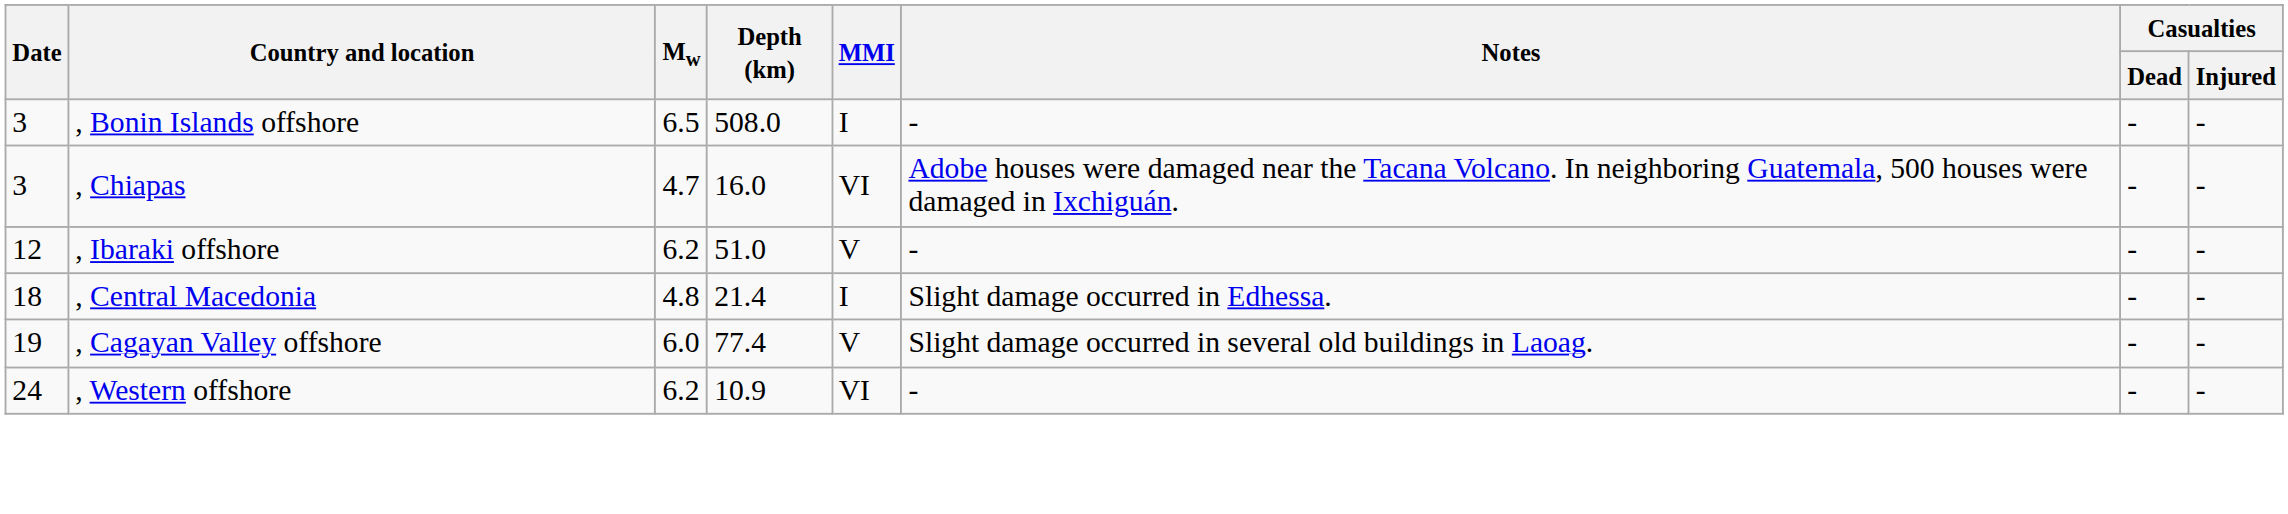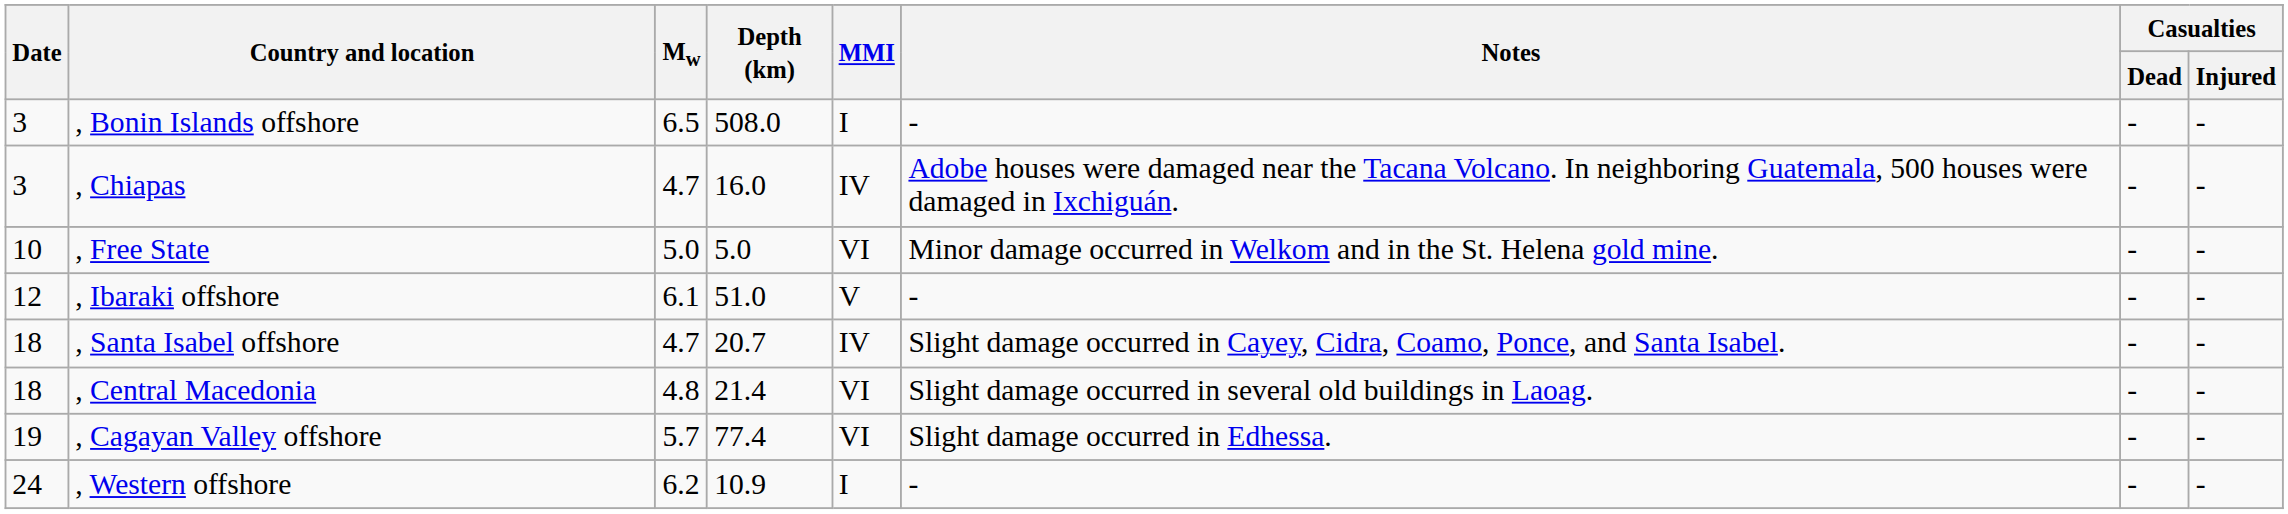, Chiapas | MMI: VI -> IV
+ row: 10 | , Free State | 5.0 | 5.0 | VI | Minor damage occurred in Welkom and in the St. Helena gold mine. | - | -
, Ibaraki offshore | Mw: 6.2 -> 6.1
+ row: 18 | , Santa Isabel offshore | 4.7 | 20.7 | IV | Slight damage occurred in Cayey, Cidra, Coamo, Ponce, and Santa Isabel. | - | -
, Central Macedonia | MMI: I -> VI
, Central Macedonia | Notes: Slight damage occurred in Edhessa. -> Slight damage occurred in several old buildings in Laoag.
, Cagayan Valley offshore | Mw: 6.0 -> 5.7
, Cagayan Valley offshore | MMI: V -> VI
, Cagayan Valley offshore | Notes: Slight damage occurred in several old buildings in Laoag. -> Slight damage occurred in Edhessa.
, Western offshore | MMI: VI -> I
